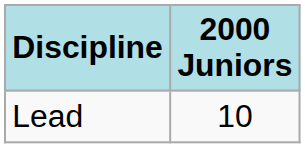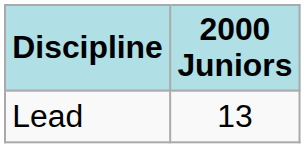Lead | 2000 Juniors: 10 -> 13
